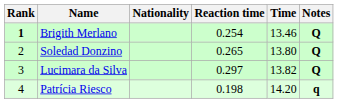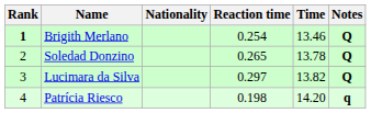Soledad Donzino | Time: 13.80 -> 13.78
